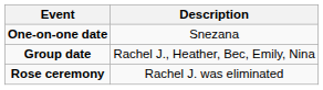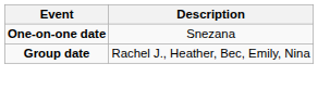- row: Rose ceremony | Rachel J. was eliminated
